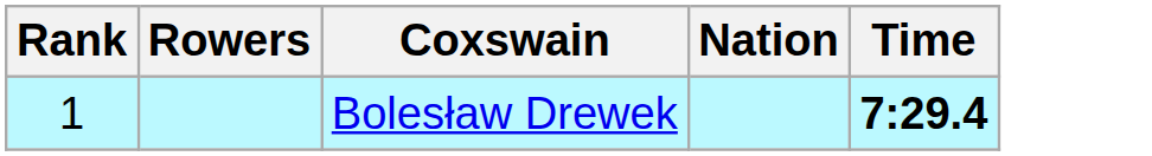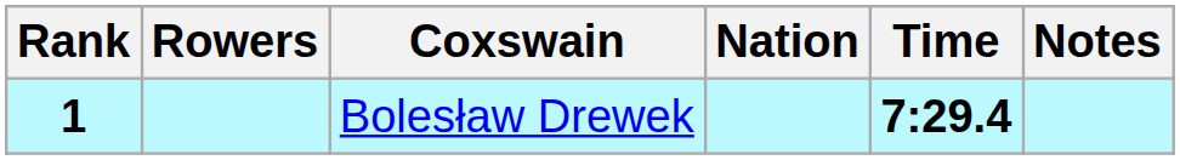+ column: Notes
Bolesław Drewek | Rank: normal -> bold
